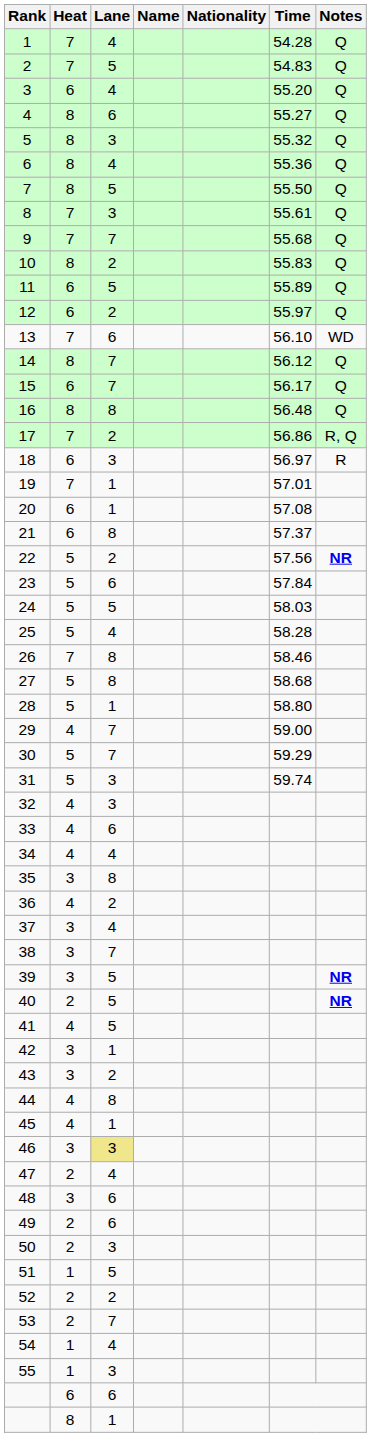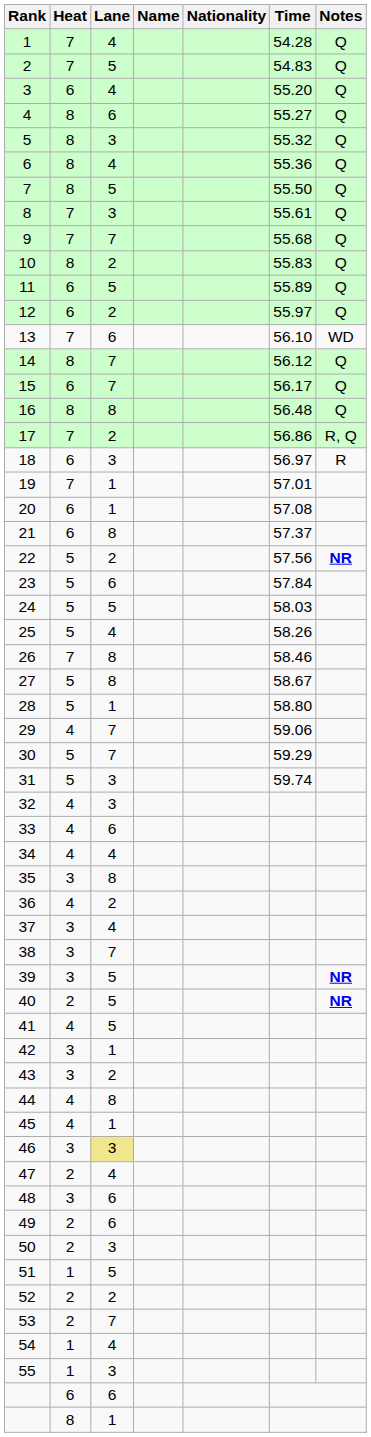25 | Time: 58.28 -> 58.26
27 | Time: 58.68 -> 58.67
29 | Time: 59.00 -> 59.06
